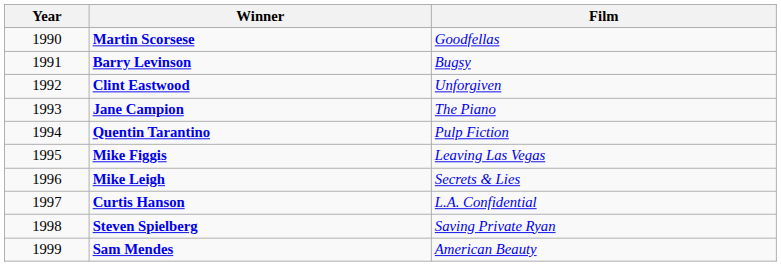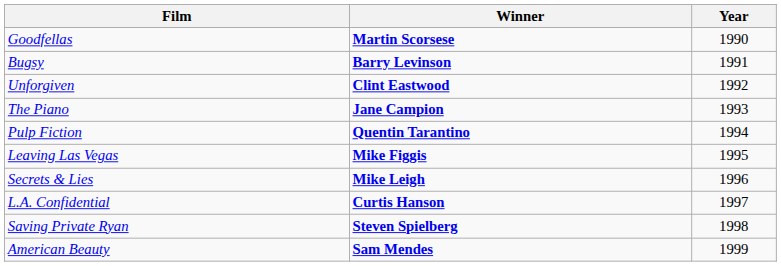columns swapped: Year <-> Film
